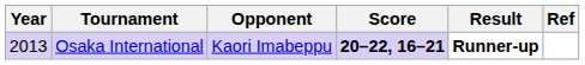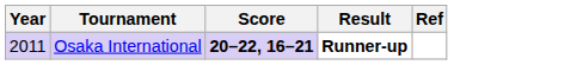- column: Opponent | Kaori Imabeppu
Osaka International | Year: 2013 -> 2011
